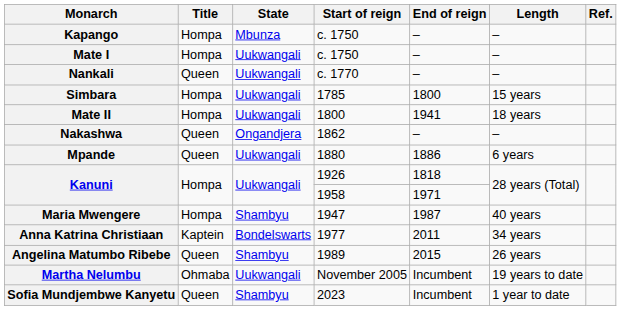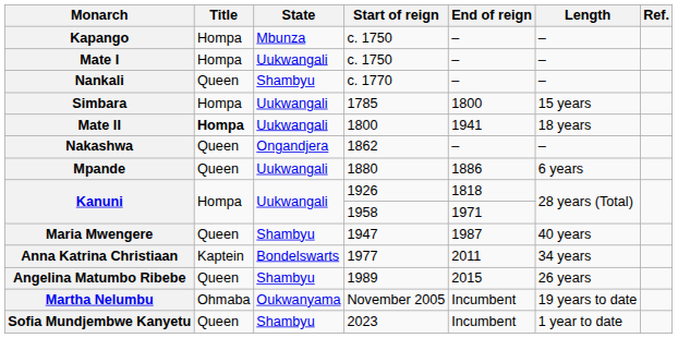Nankali | State: Uukwangali -> Shambyu
Mate II | Title: normal -> bold
Maria Mwengere | Title: Hompa -> Queen
Martha Nelumbu | State: Uukwangali -> Oukwanyama
